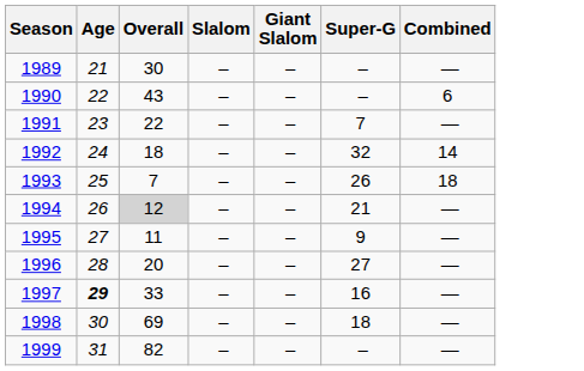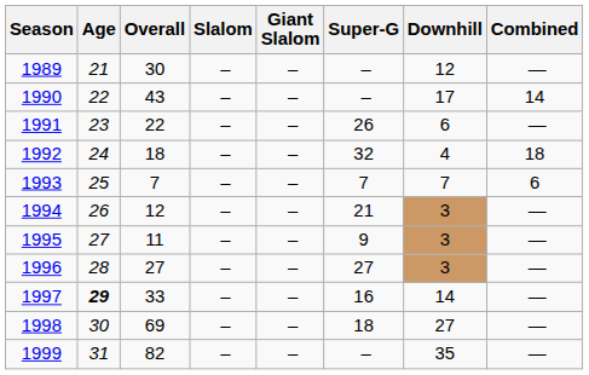+ column: Downhill | 12 | 17 | 6 | 4 | 7 | 3 | 3 | 3 | 14 | 27 | 35
1990 | Combined: 6 -> 14
1991 | Super-G: 7 -> 26
1992 | Combined: 14 -> 18
1993 | Super-G: 26 -> 7
1993 | Combined: 18 -> 6
1994 | Overall: lightgrey background -> no background
1996 | Overall: 20 -> 27
